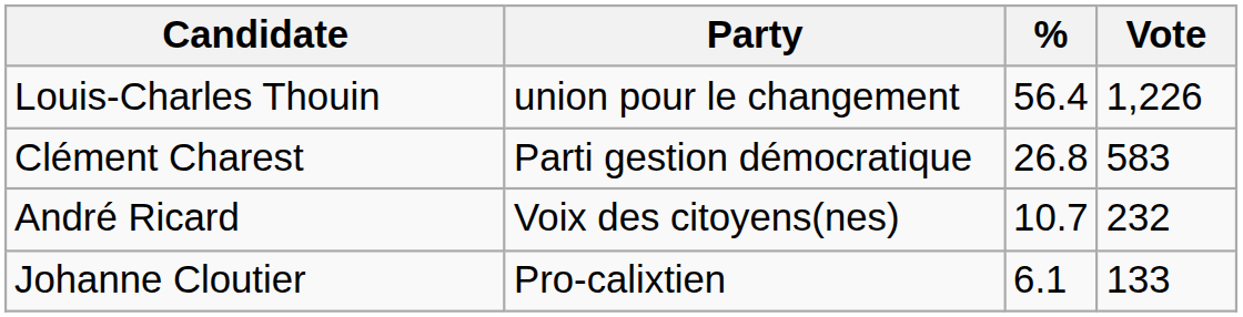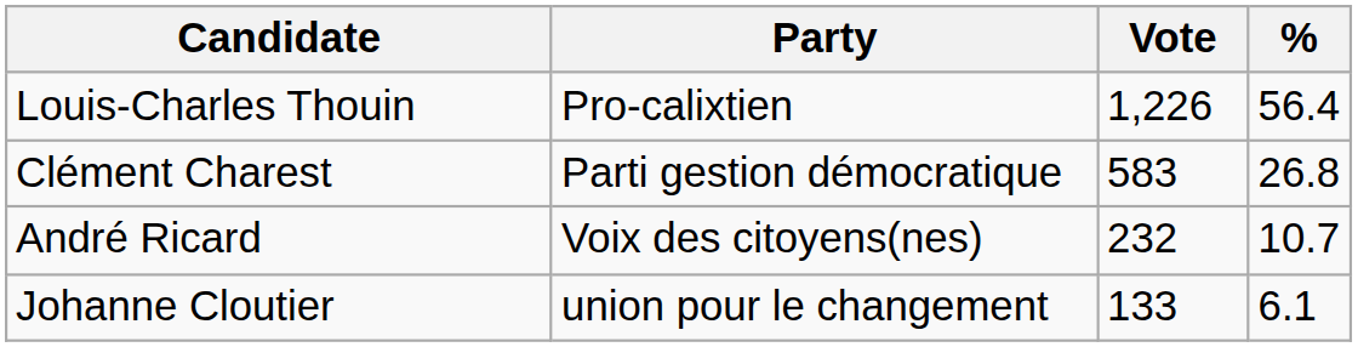columns swapped: Vote <-> %
Louis-Charles Thouin | Party: union pour le changement -> Pro-calixtien
Johanne Cloutier | Party: Pro-calixtien -> union pour le changement
